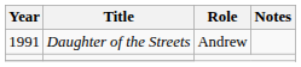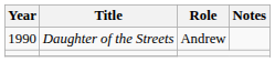Daughter of the Streets | Year: 1991 -> 1990
